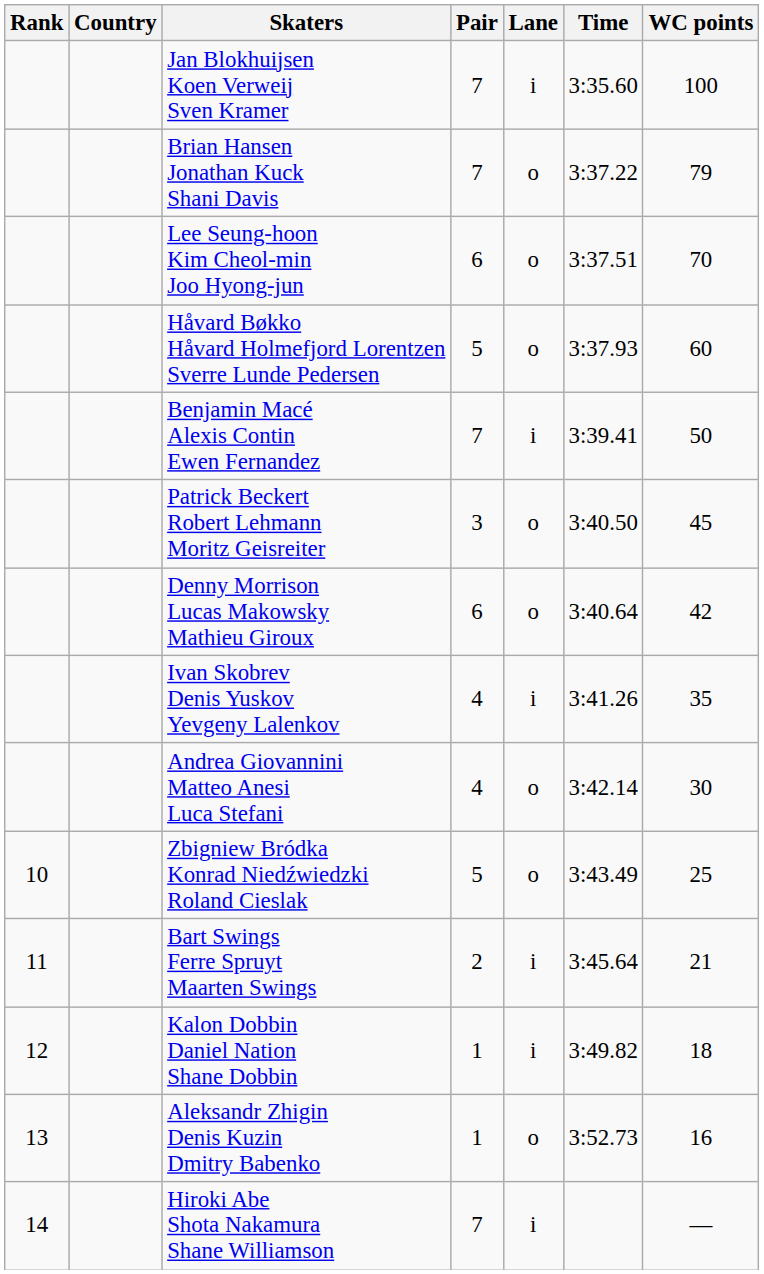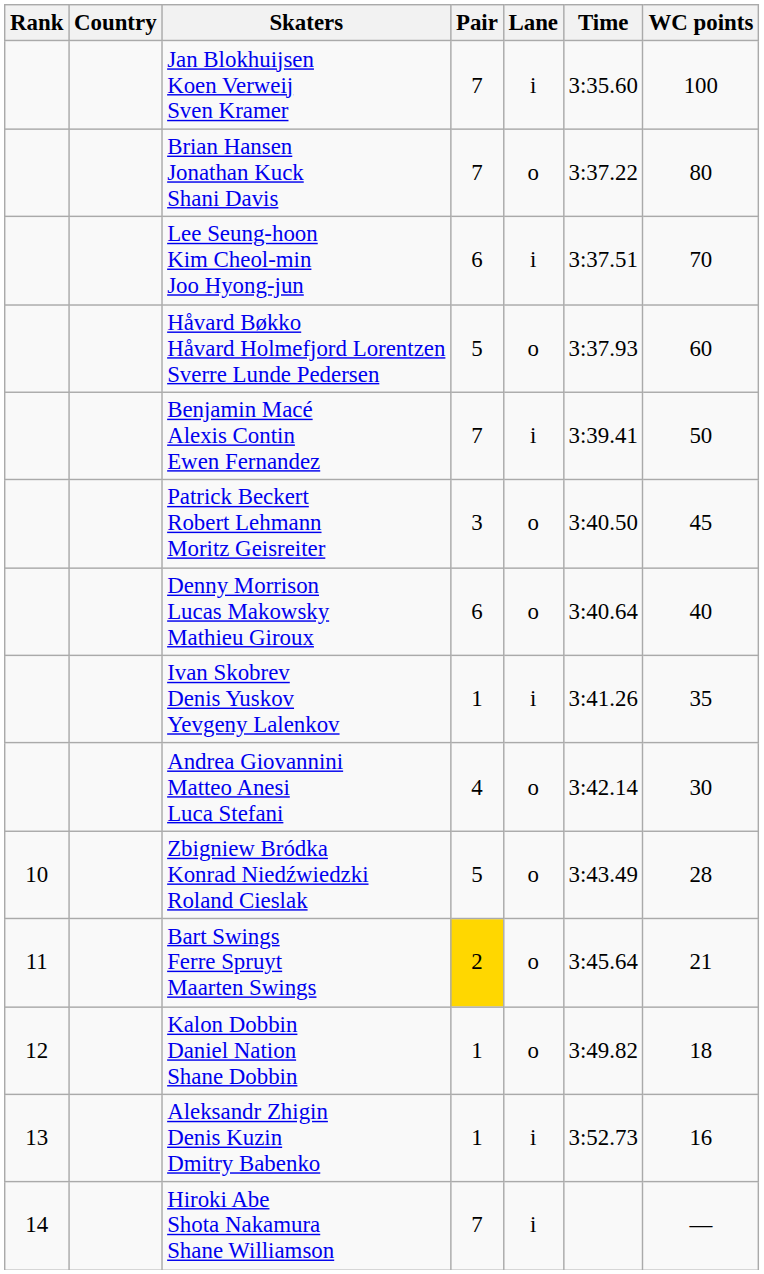Brian Hansen Jonathan Kuck Shani Davis | WC points: 79 -> 80
Lee Seung-hoon Kim Cheol-min Joo Hyong-jun | Lane: o -> i
Denny Morrison Lucas Makowsky Mathieu Giroux | WC points: 42 -> 40
Ivan Skobrev Denis Yuskov Yevgeny Lalenkov | Pair: 4 -> 1
Zbigniew Bródka Konrad Niedźwiedzki Roland Cieslak | WC points: 25 -> 28
Bart Swings Ferre Spruyt Maarten Swings | Pair: no background -> gold background
Bart Swings Ferre Spruyt Maarten Swings | Lane: i -> o
Kalon Dobbin Daniel Nation Shane Dobbin | Lane: i -> o
Aleksandr Zhigin Denis Kuzin Dmitry Babenko | Lane: o -> i
